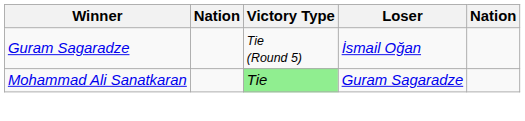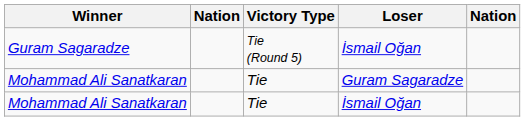Mohammad Ali Sanatkaran / Guram Sagaradze | Victory Type: lightgreen background -> no background
+ row: Mohammad Ali Sanatkaran | Tie | İsmail Oğan
